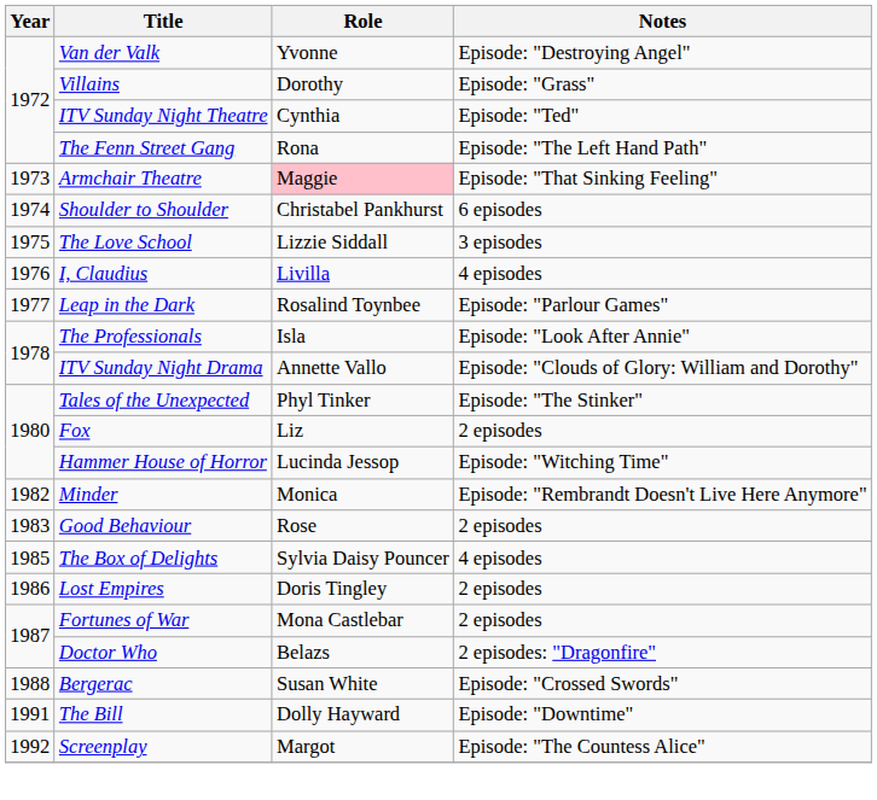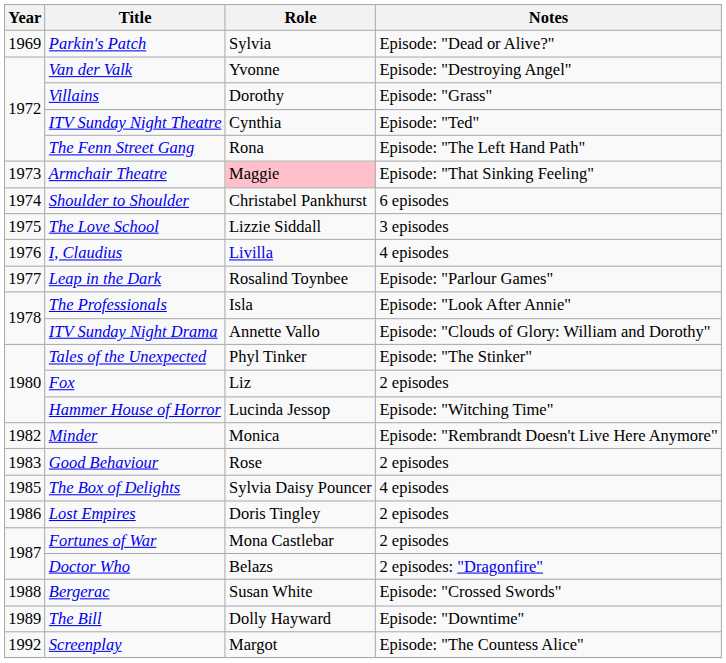+ row: 1969 | Parkin's Patch | Sylvia | Episode: "Dead or Alive?"
The Bill | Year: 1991 -> 1989
